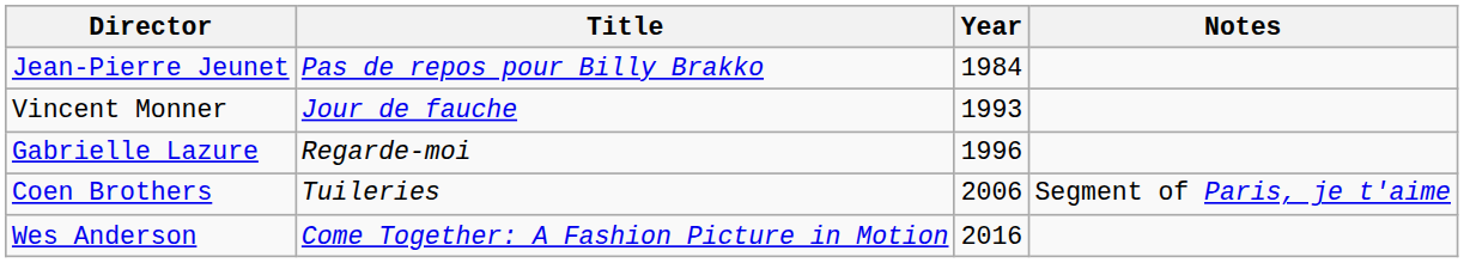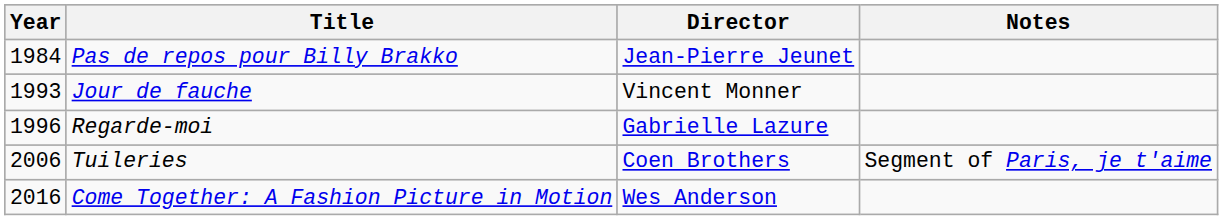columns swapped: Year <-> Director
